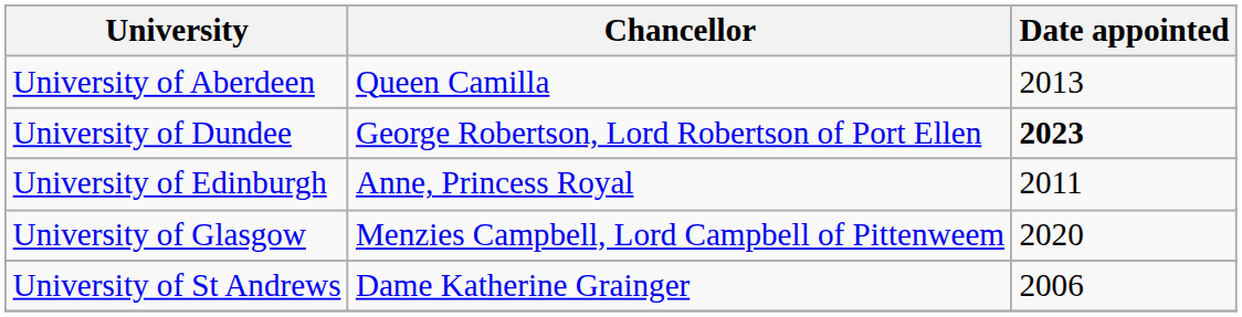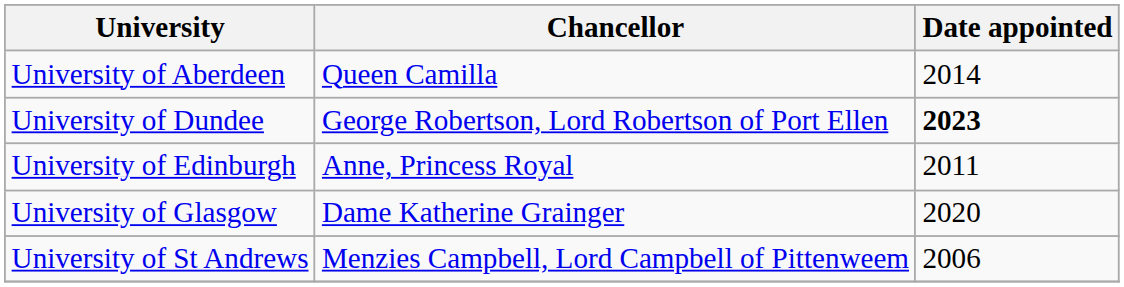University of Aberdeen | Date appointed: 2013 -> 2014
University of Glasgow | Chancellor: Menzies Campbell, Lord Campbell of Pittenweem -> Dame Katherine Grainger
University of St Andrews | Chancellor: Dame Katherine Grainger -> Menzies Campbell, Lord Campbell of Pittenweem
